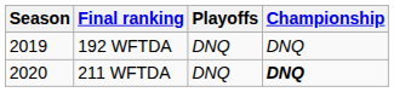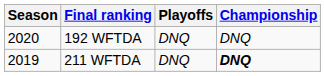192 WFTDA | Season: 2019 -> 2020
211 WFTDA | Season: 2020 -> 2019
